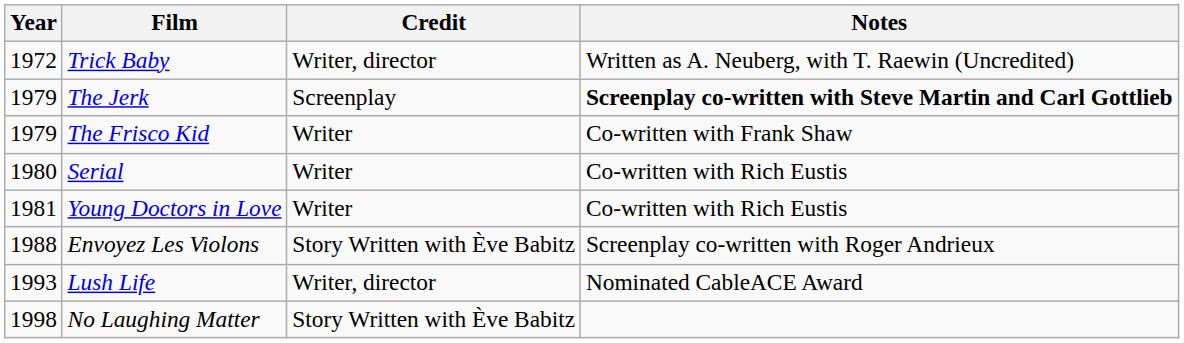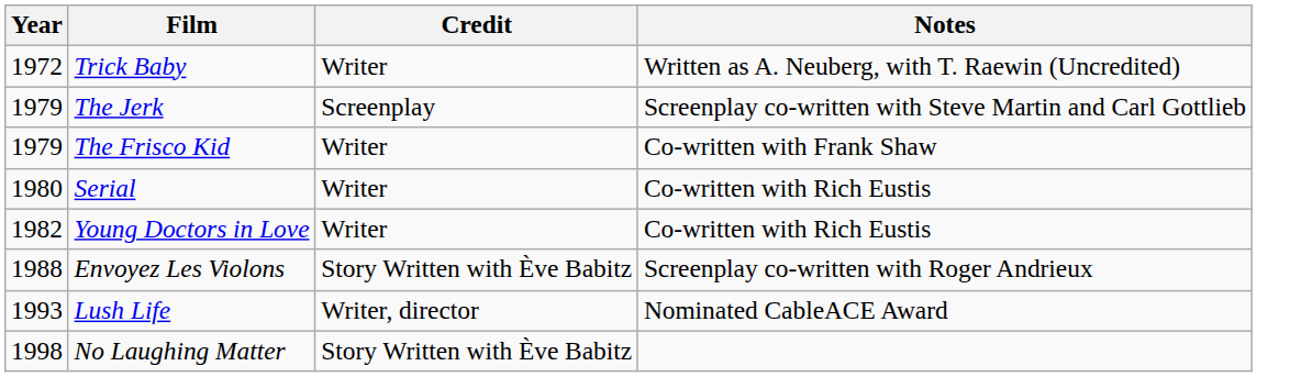Trick Baby | Credit: Writer, director -> Writer
The Jerk | Notes: bold -> normal
Young Doctors in Love | Year: 1981 -> 1982
